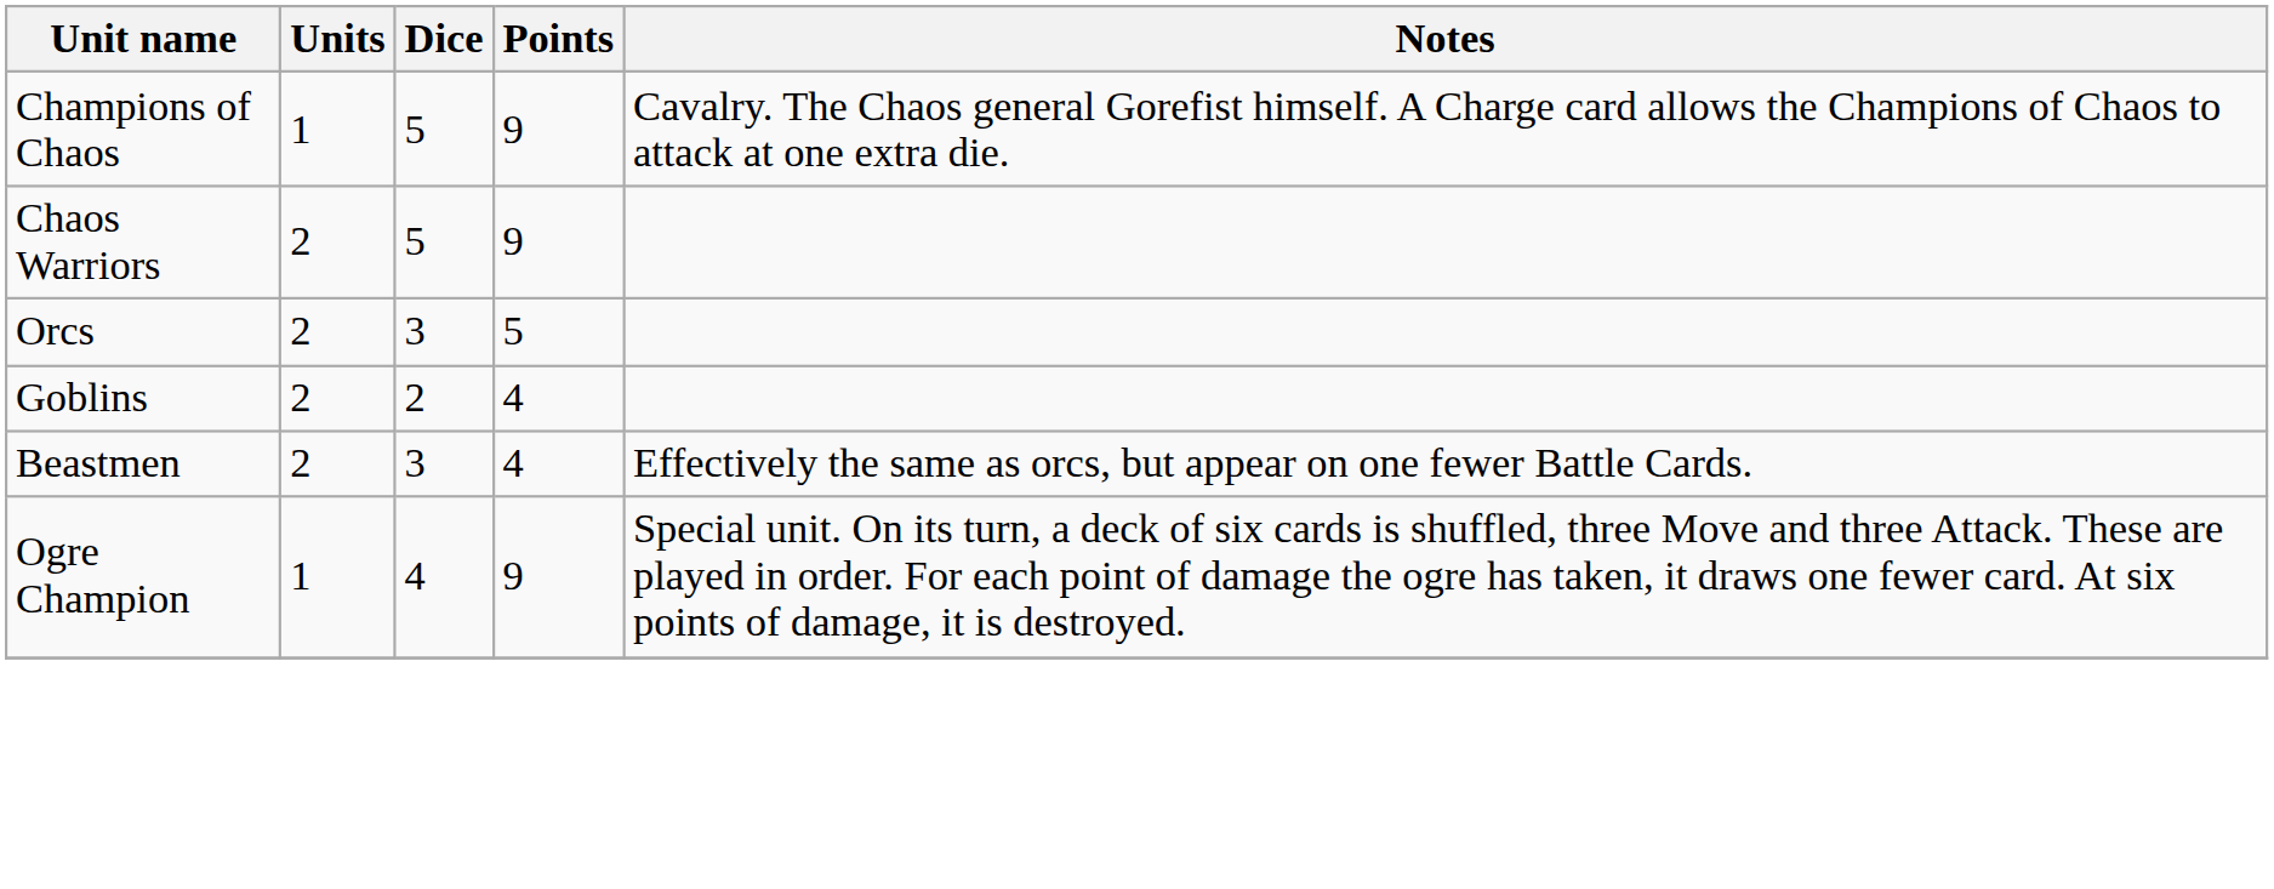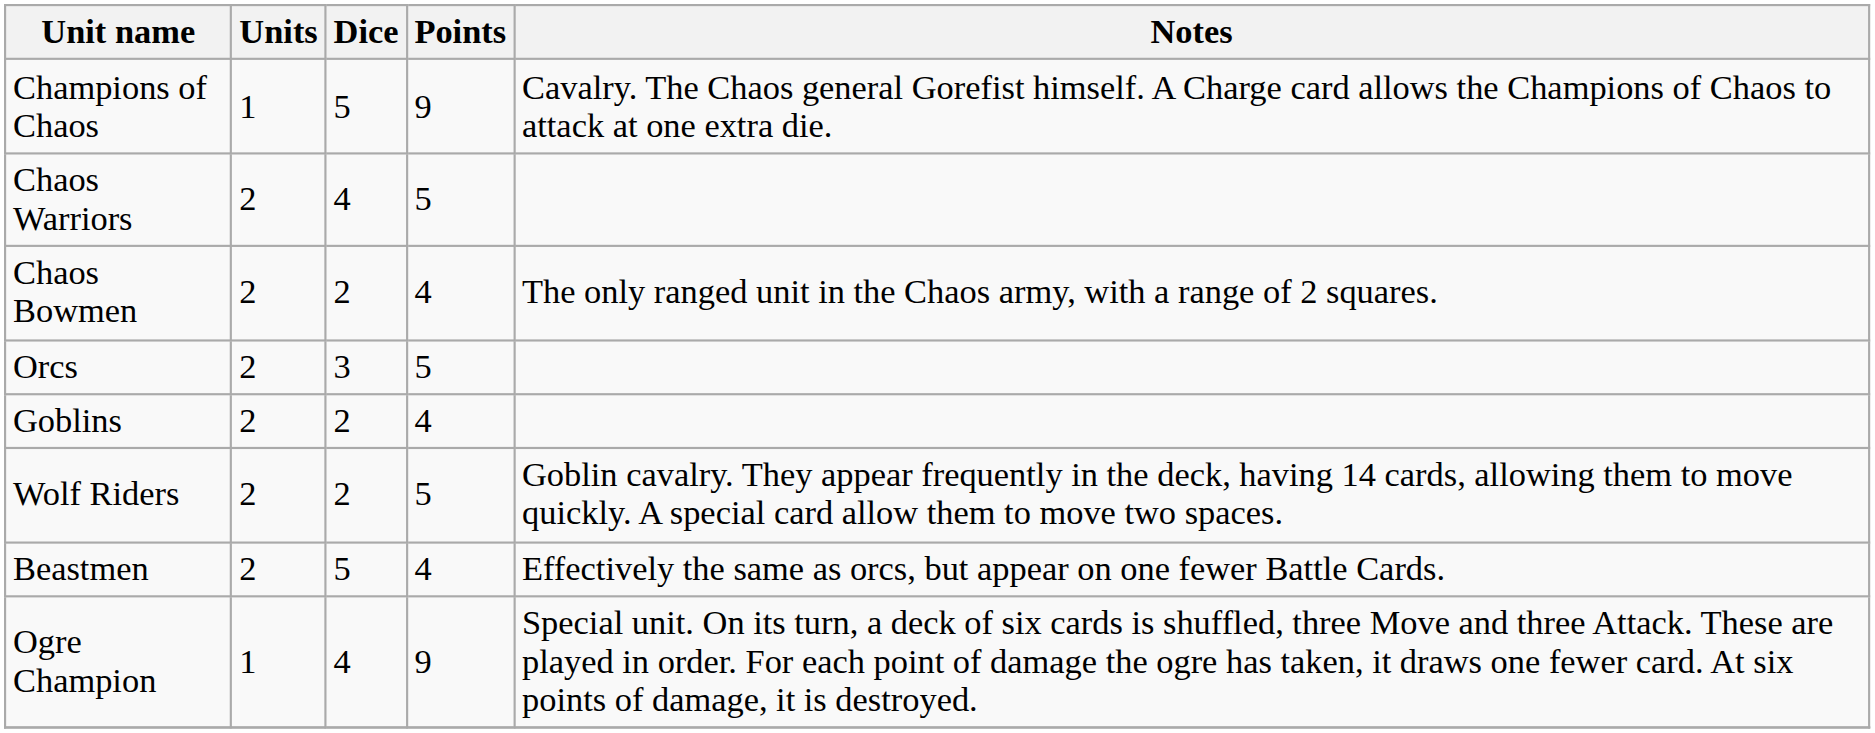Chaos Warriors | Dice: 5 -> 4
Chaos Warriors | Points: 9 -> 5
+ row: Chaos Bowmen | 2 | 2 | 4 | The only ranged unit in the Chaos army, with a range of 2 squares.
+ row: Wolf Riders | 2 | 2 | 5 | Goblin cavalry. They appear frequently in the deck, having 14 cards, allowing them to move quickly. A special card allow them to move two spaces.
Beastmen | Dice: 3 -> 5
